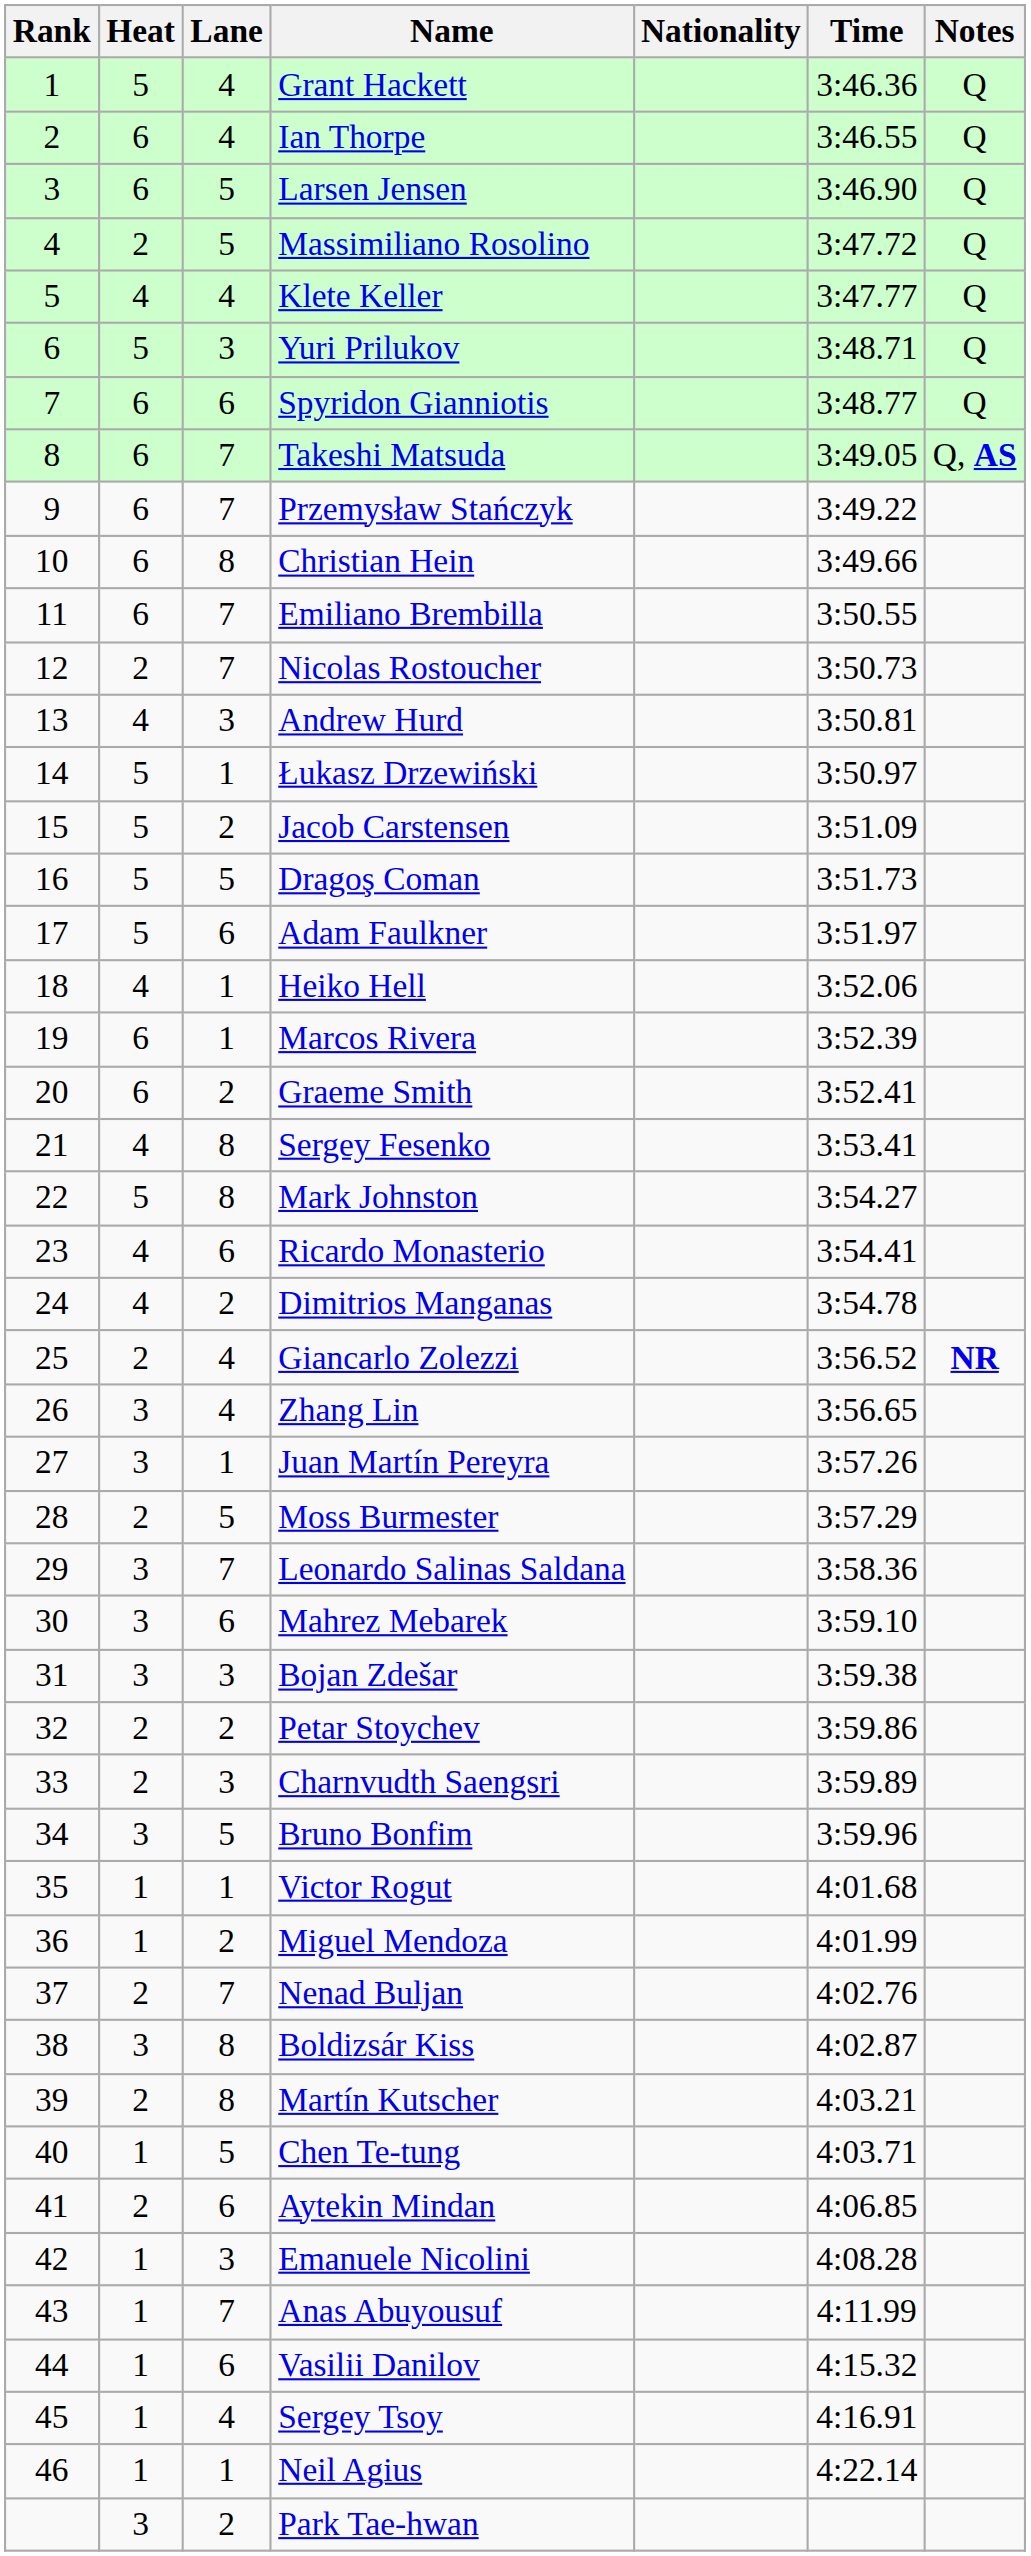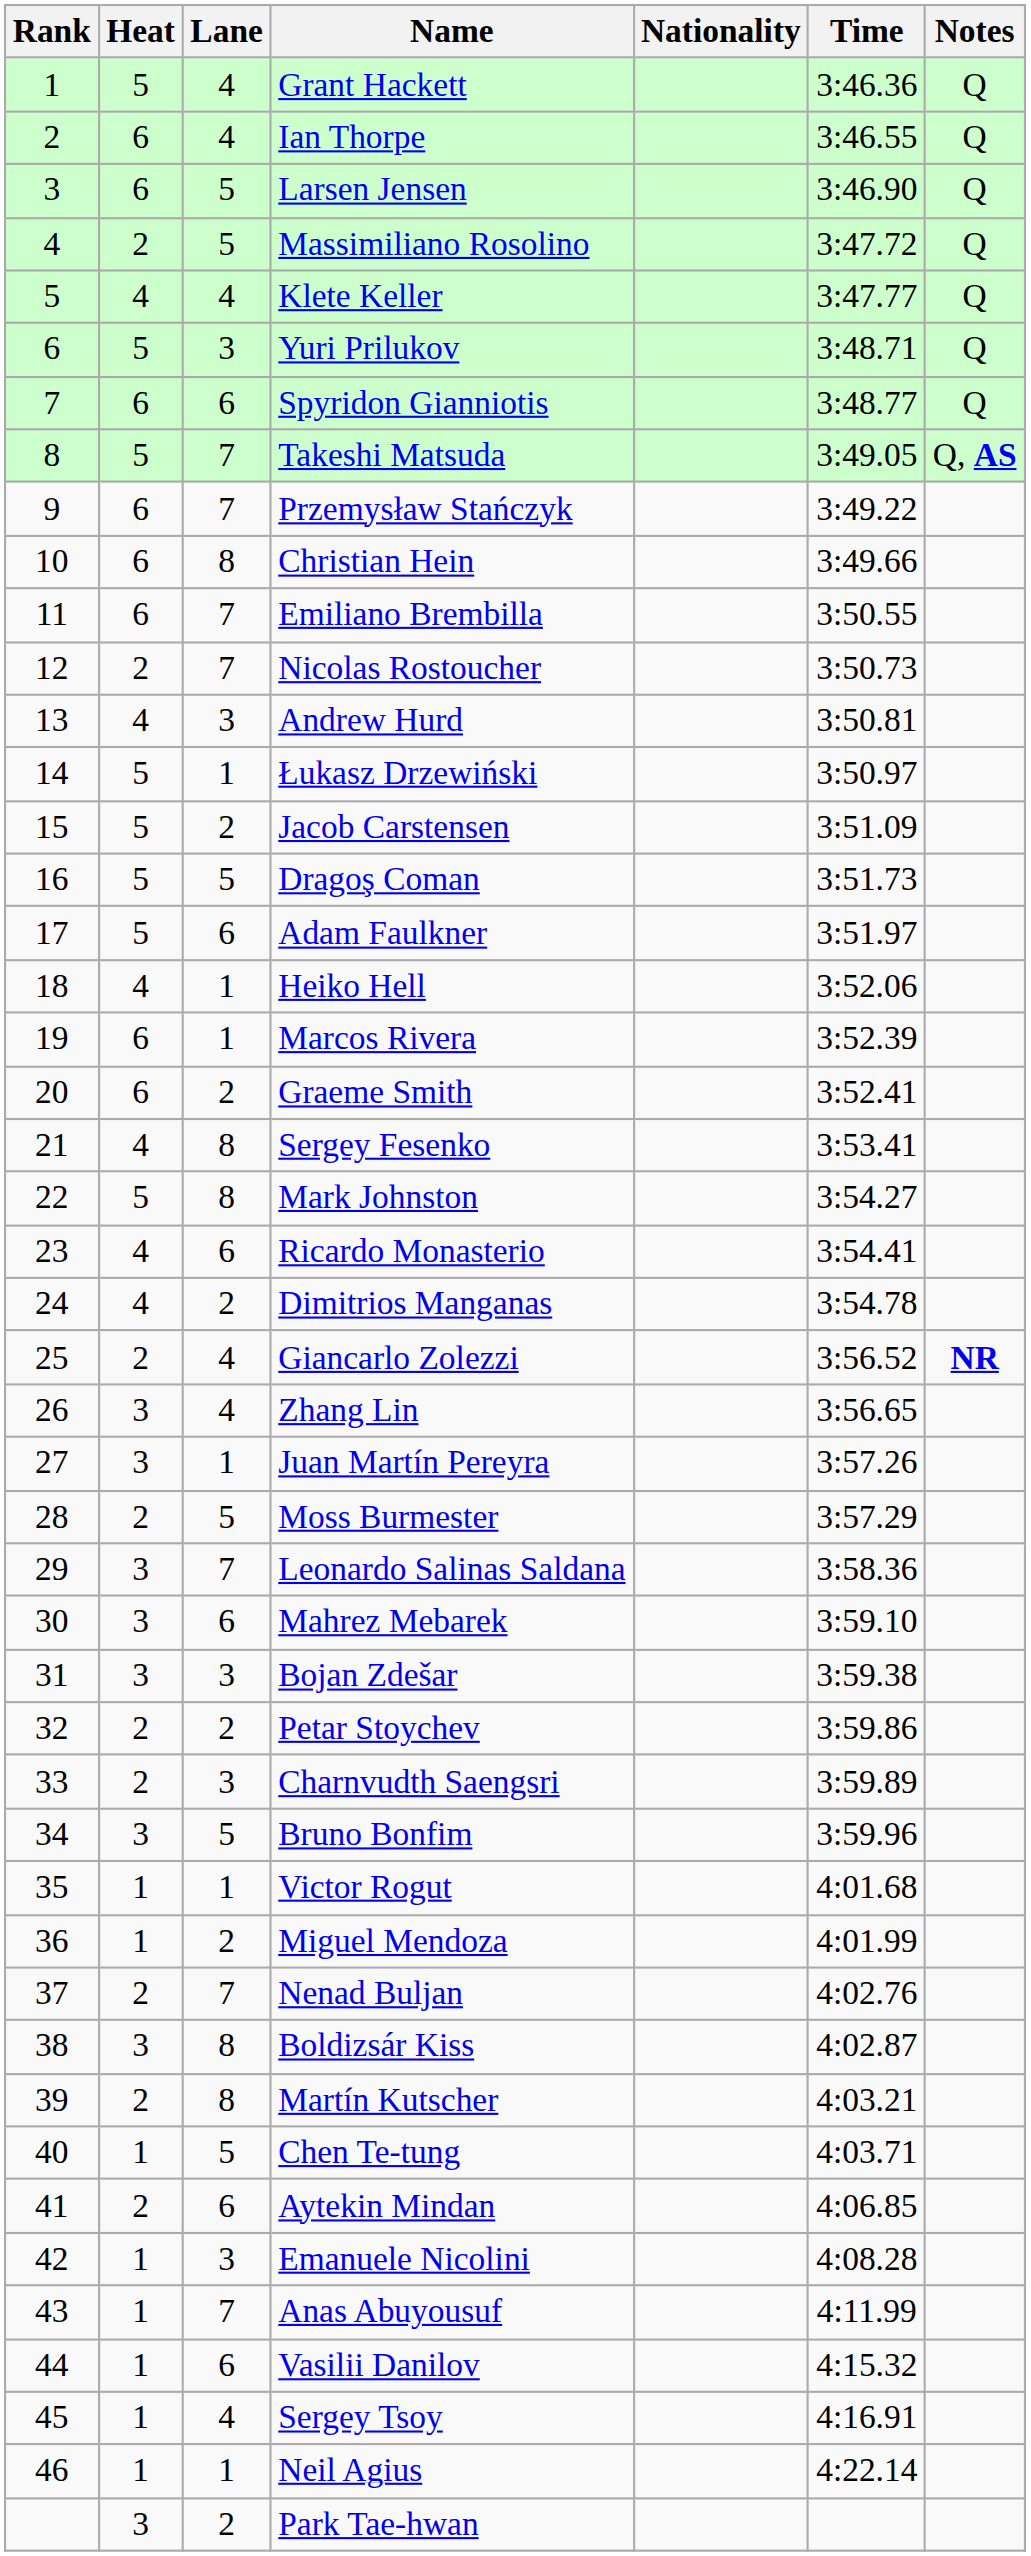Takeshi Matsuda | Heat: 6 -> 5
